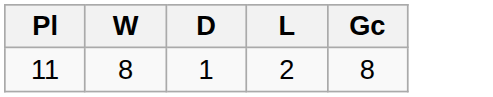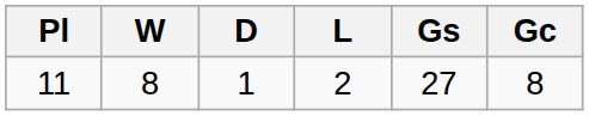+ column: Gs | 27
